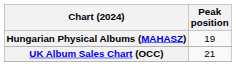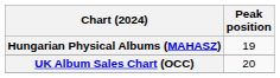UK Album Sales Chart (OCC) | Peak position: 21 -> 20
